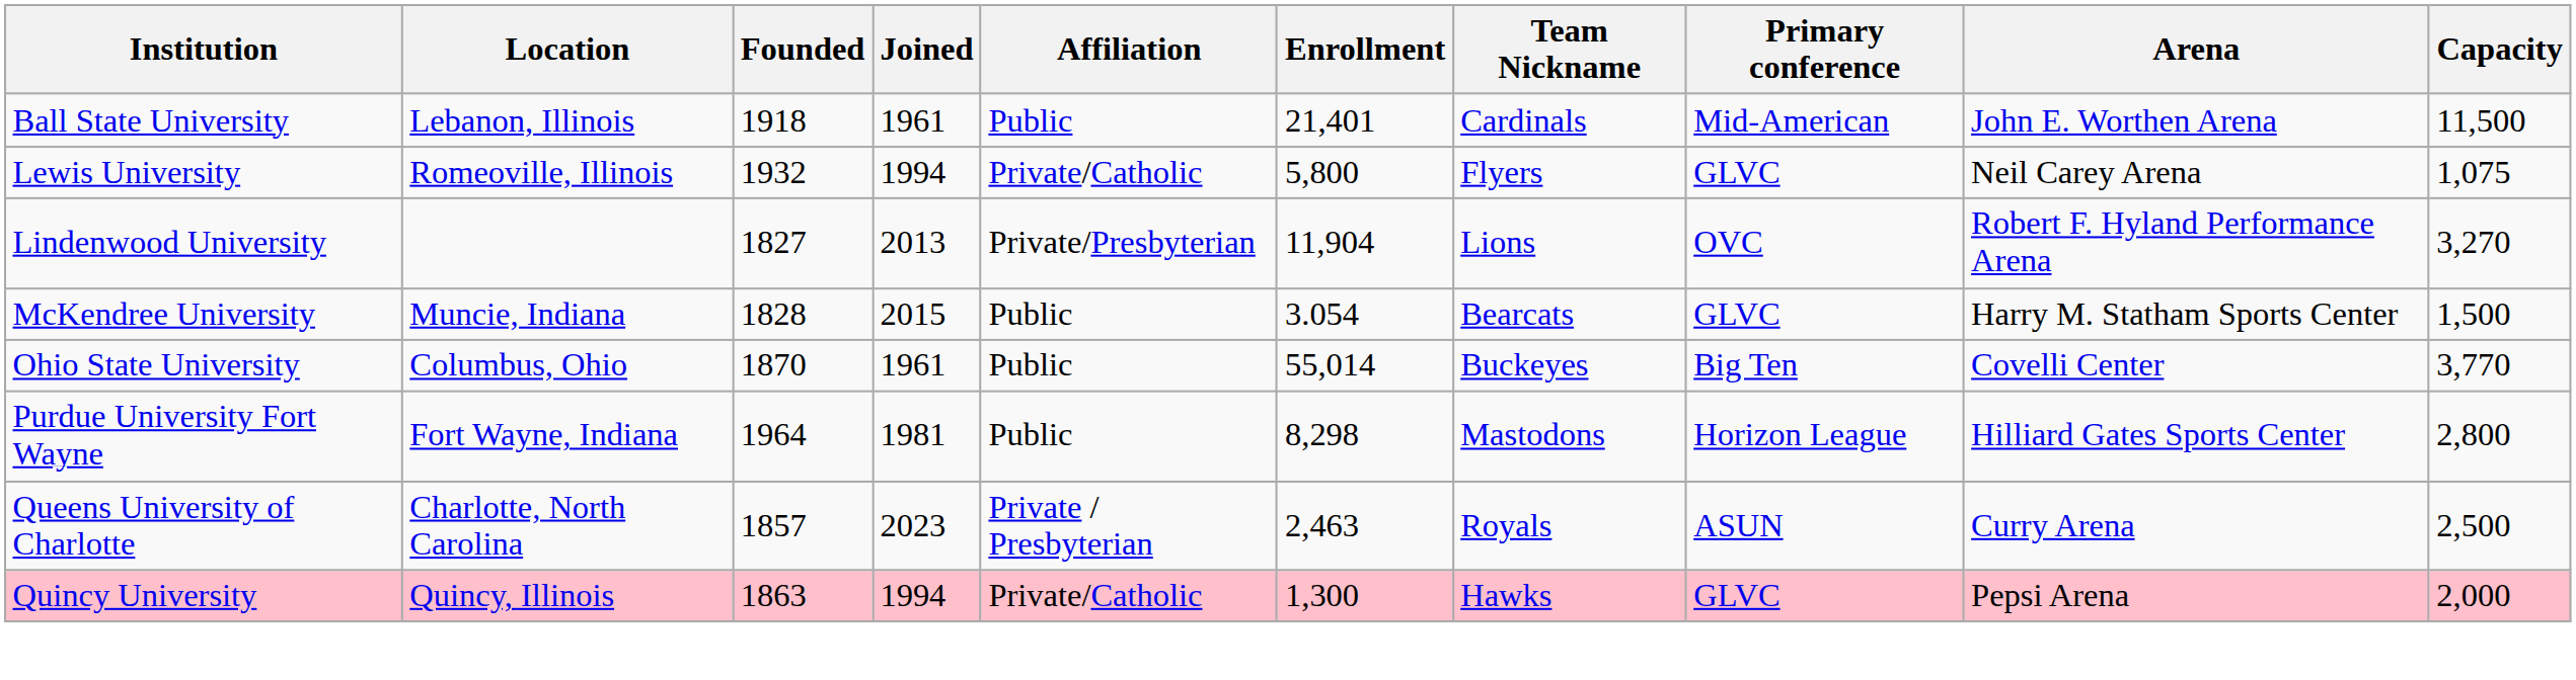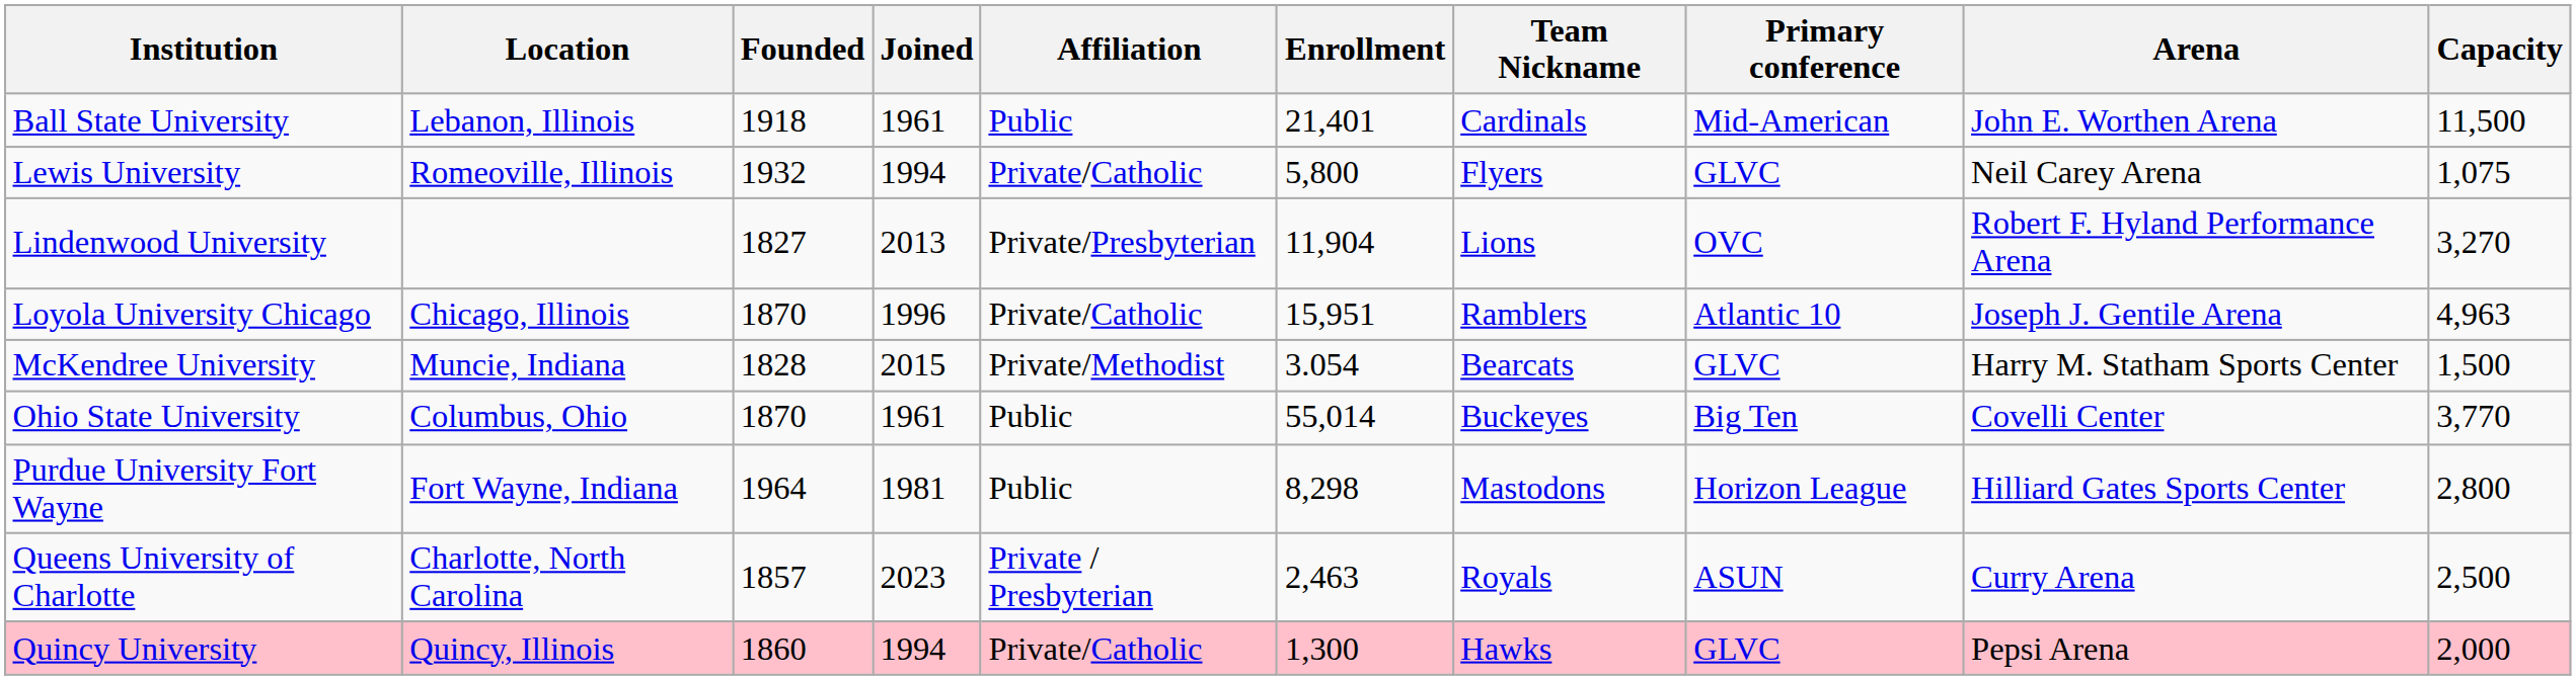+ row: Loyola University Chicago | Chicago, Illinois | 1870 | 1996 | Private/Catholic | 15,951 | Ramblers | Atlantic 10 | Joseph J. Gentile Arena | 4,963
McKendree University | Affiliation: Public -> Private/Methodist
Quincy University | Founded: 1863 -> 1860
